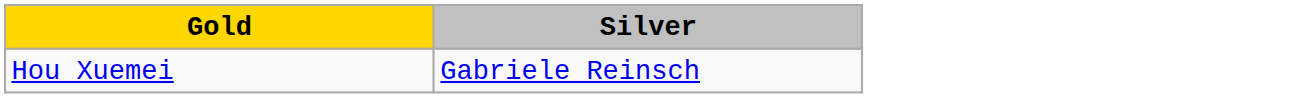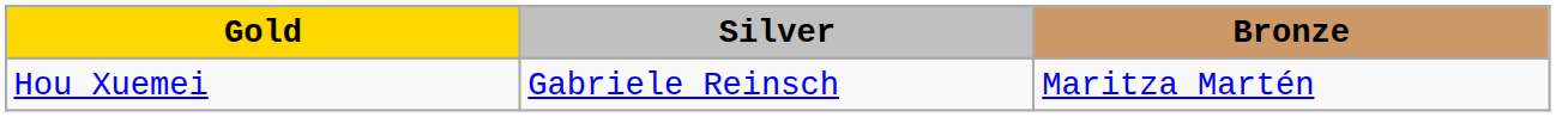+ column: Bronze | Maritza Martén
